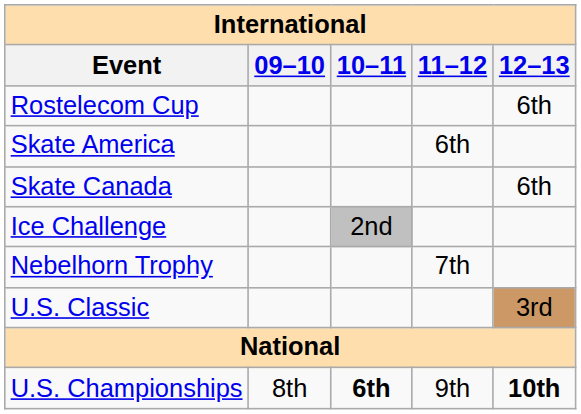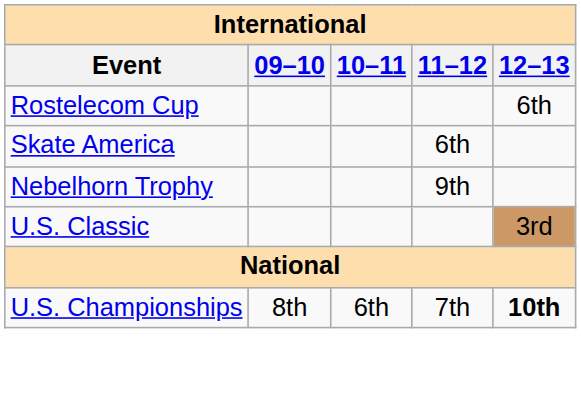- row: Skate Canada | 6th
- row: Ice Challenge | 2nd
Nebelhorn Trophy | 11–12: 7th -> 9th
U.S. Championships | 10–11: bold -> normal
U.S. Championships | 11–12: 9th -> 7th
